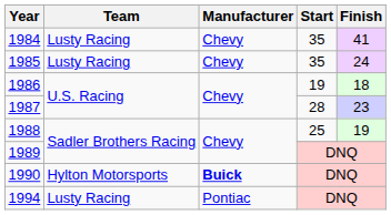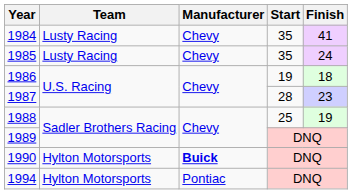1994 | Team: Lusty Racing -> Hylton Motorsports
